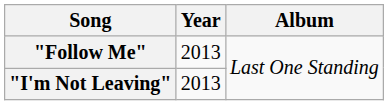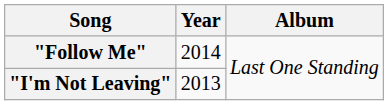"Follow Me" | Year: 2013 -> 2014
